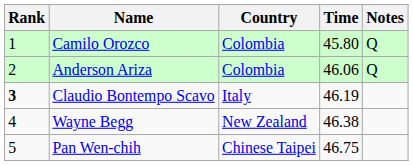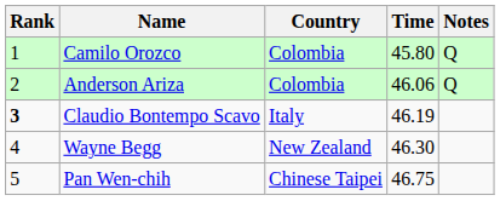Wayne Begg | Time: 46.38 -> 46.30
